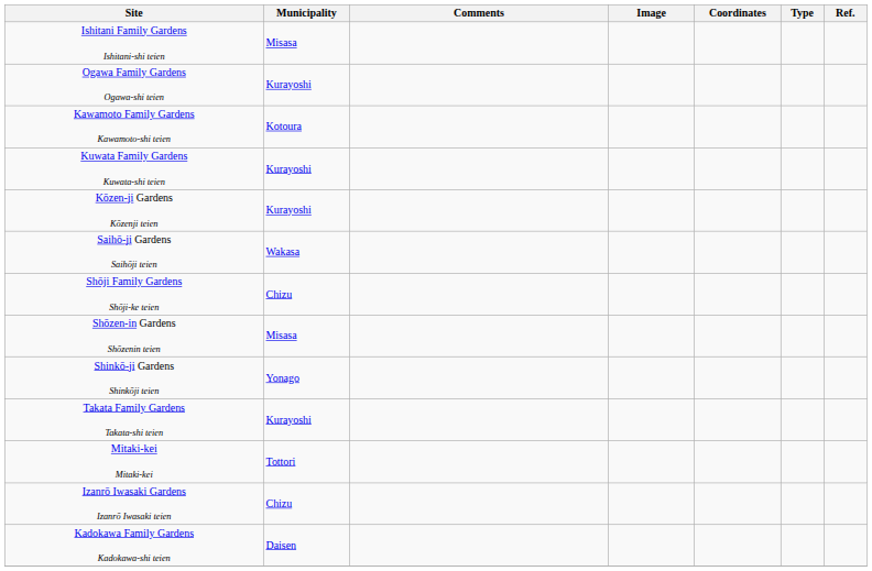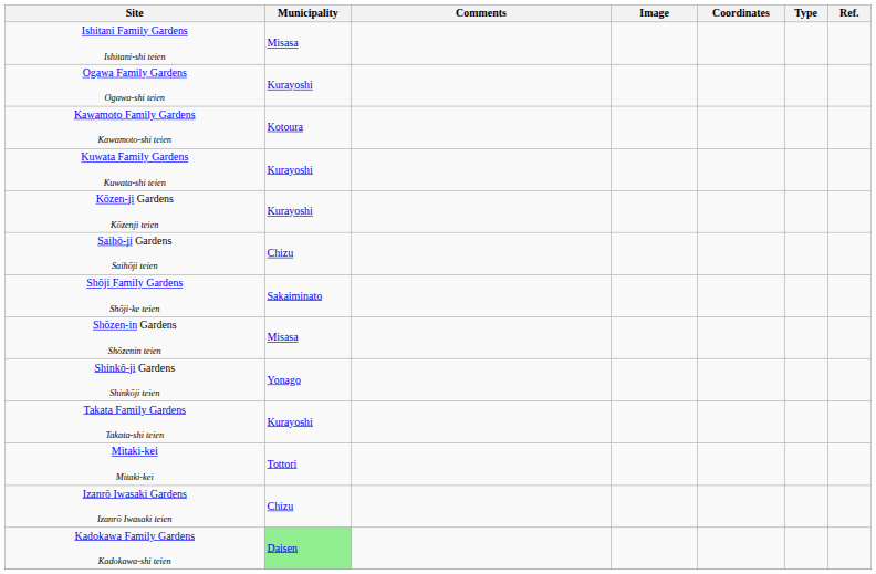Saihō-ji Gardens Saihōji teien | Municipality: Wakasa -> Chizu
Shōji Family Gardens Shōji-ke teien | Municipality: Chizu -> Sakaiminato
Kadokawa Family Gardens Kadokawa-shi teien | Municipality: no background -> lightgreen background
